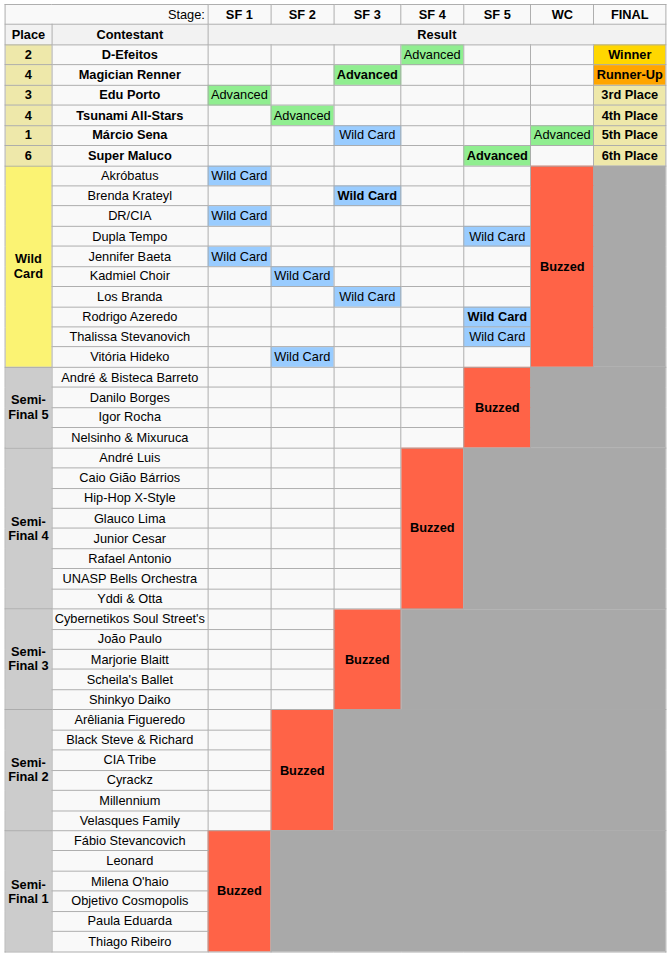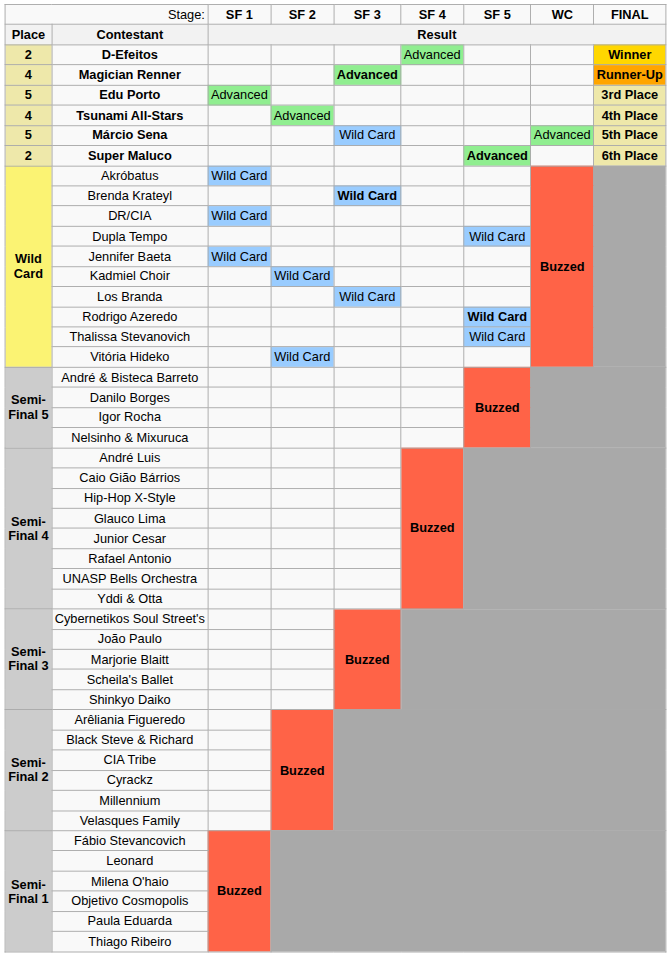Edu Porto | column 1: 3 -> 5
Márcio Sena | column 1: 1 -> 5
Super Maluco | column 1: 6 -> 2
